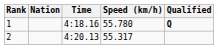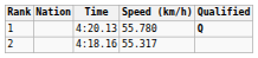1 | Time: 4:18.16 -> 4:20.13
2 | Time: 4:20.13 -> 4:18.16
